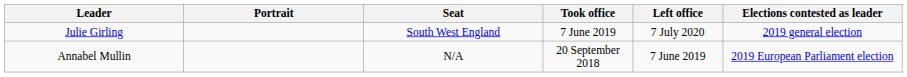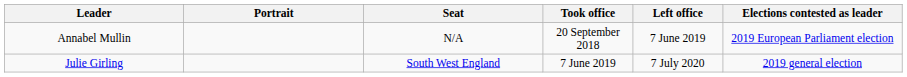rows swapped: Annabel Mullin <-> Julie Girling
